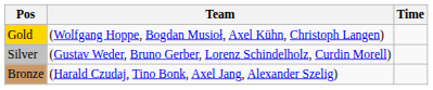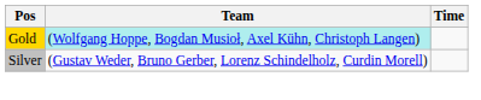Gold | Team: no background -> paleturquoise background
- row: Bronze | (Harald Czudaj, Tino Bonk, Axel Jang, Alexander Szelig)
